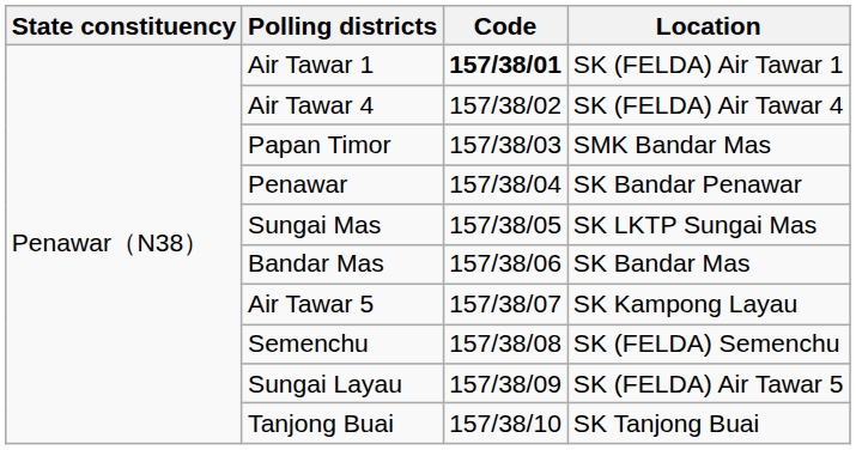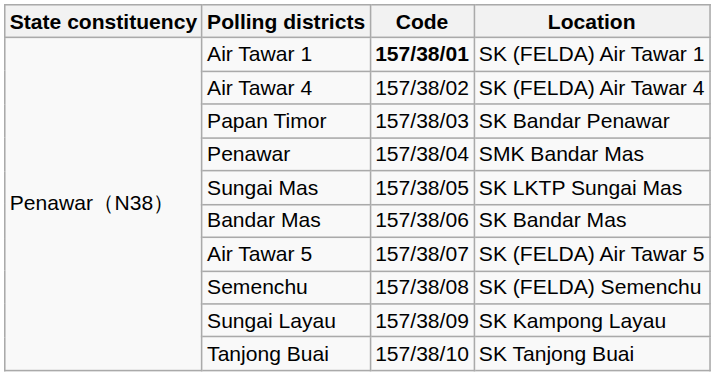Papan Timor | Location: SMK Bandar Mas -> SK Bandar Penawar
Penawar | Location: SK Bandar Penawar -> SMK Bandar Mas
Air Tawar 5 | Location: SK Kampong Layau -> SK (FELDA) Air Tawar 5
Sungai Layau | Location: SK (FELDA) Air Tawar 5 -> SK Kampong Layau
